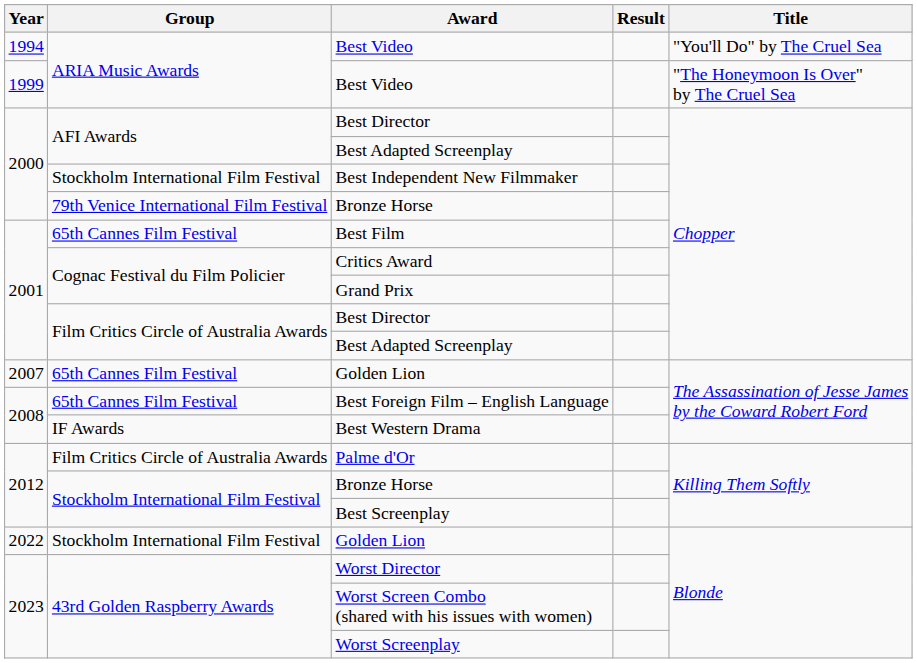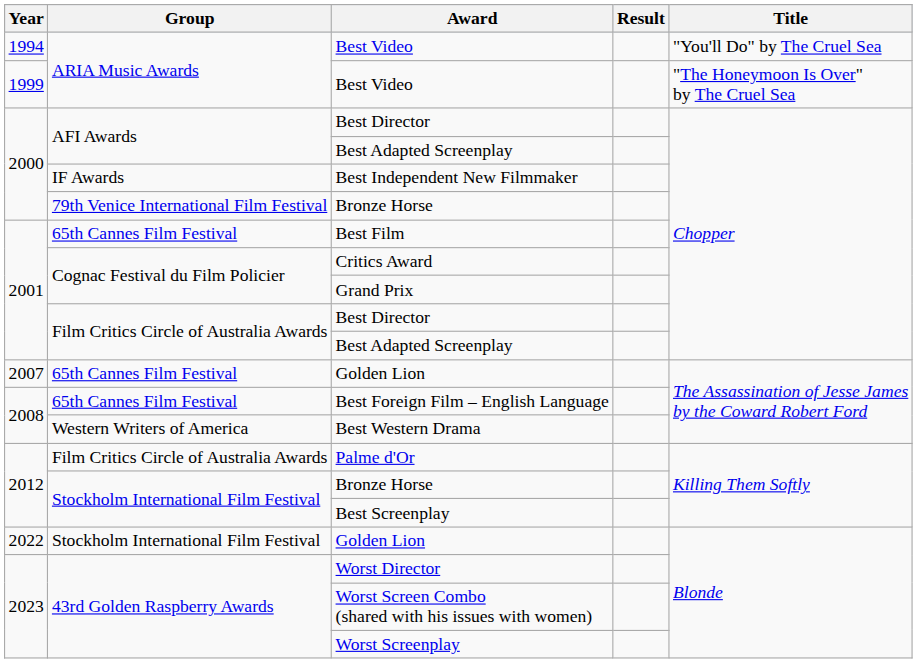Best Independent New Filmmaker | Group: Stockholm International Film Festival -> IF Awards
Best Western Drama | Group: IF Awards -> Western Writers of America
